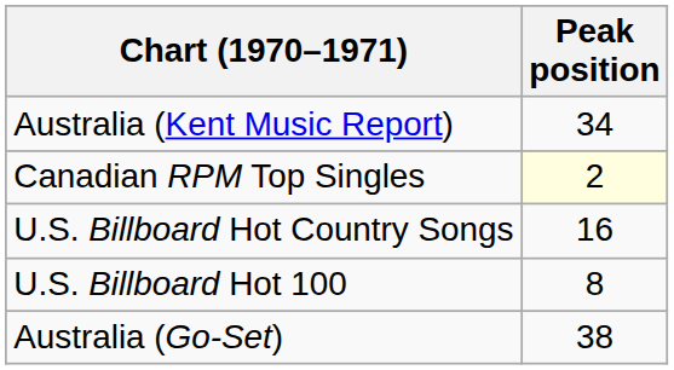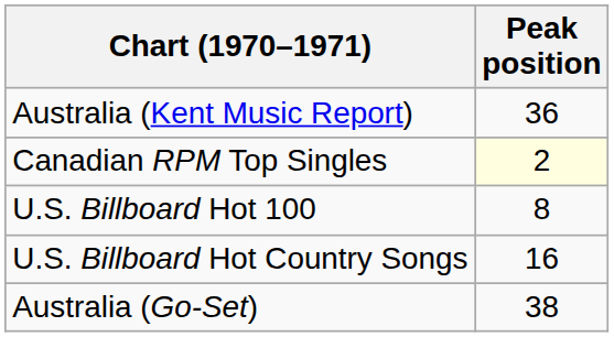Australia (Kent Music Report) | Peak position: 34 -> 36
rows swapped: U.S. Billboard Hot 100 <-> U.S. Billboard Hot Country Songs
